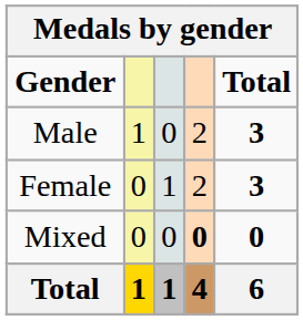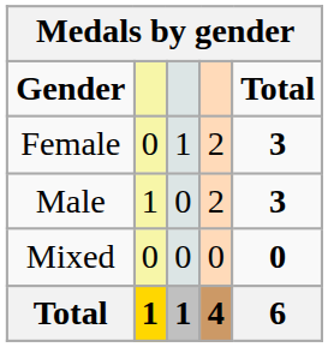rows swapped: Male <-> Female
Mixed | column 4: bold -> normal
